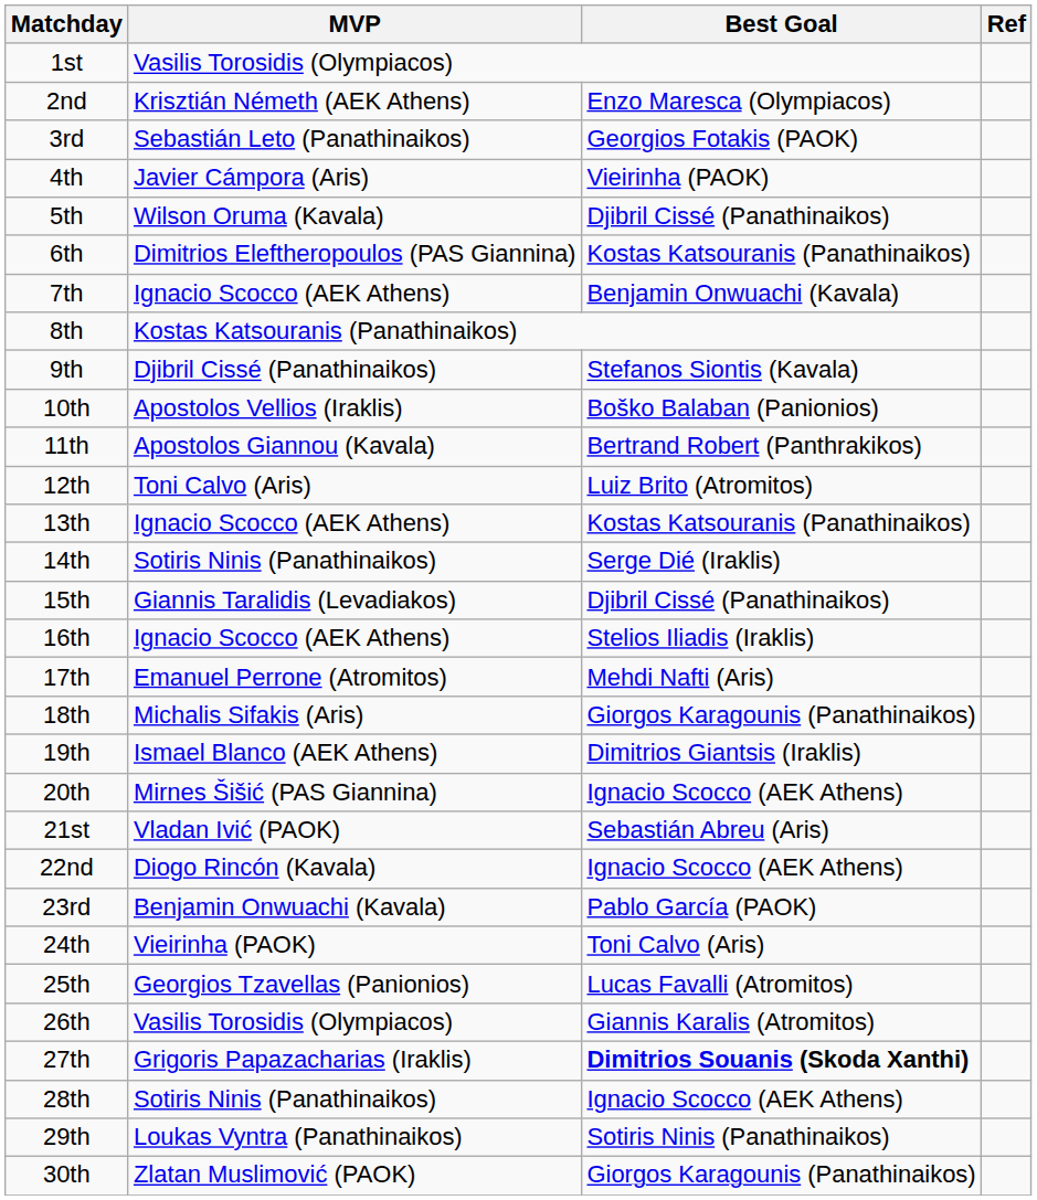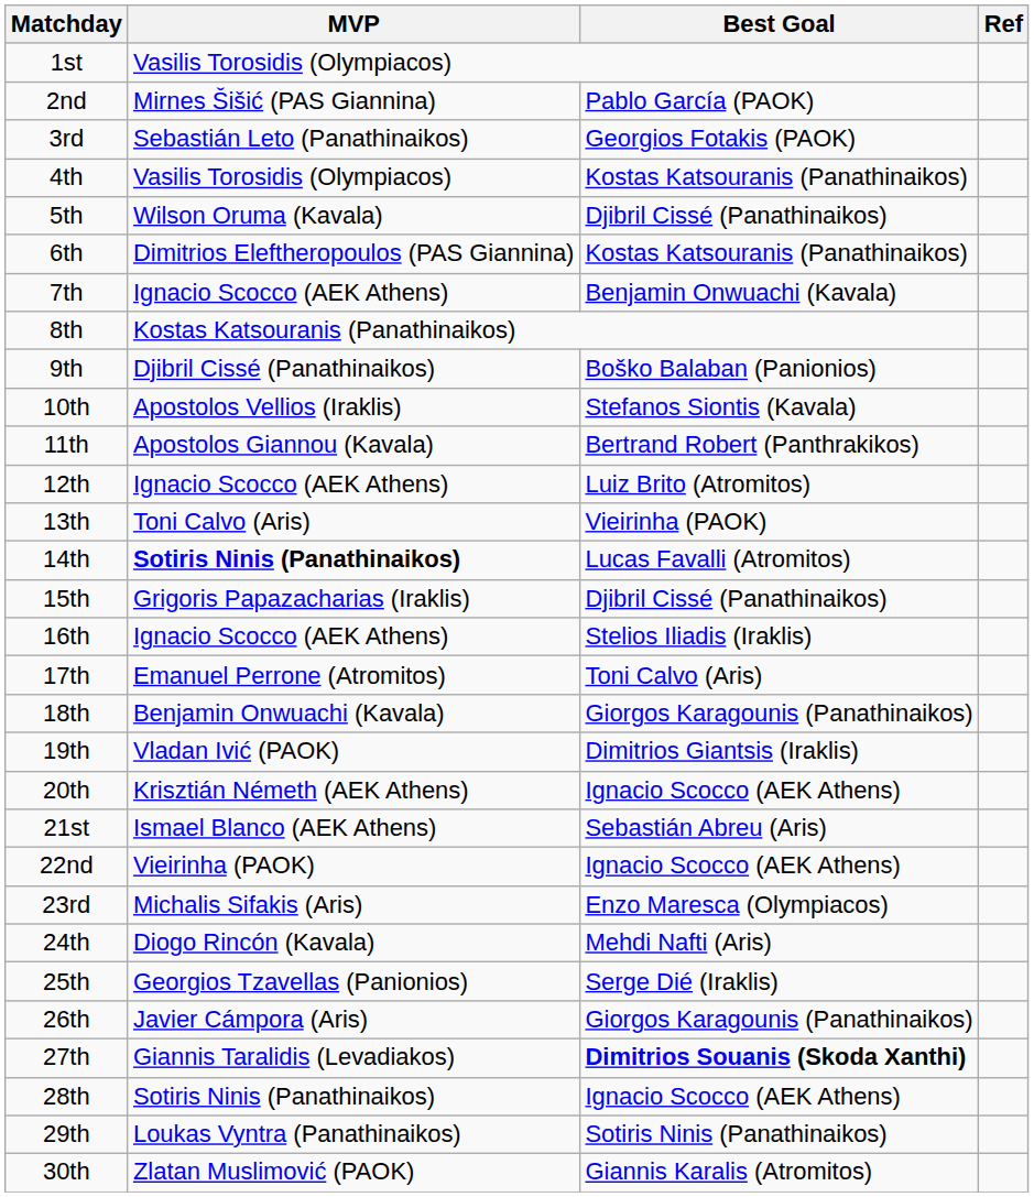2nd | MVP: Krisztián Németh (AEK Athens) -> Mirnes Šišić (PAS Giannina)
2nd | Best Goal: Enzo Maresca (Olympiacos) -> Pablo García (PAOK)
4th | MVP: Javier Cámpora (Aris) -> Vasilis Torosidis (Olympiacos)
4th | Best Goal: Vieirinha (PAOK) -> Kostas Katsouranis (Panathinaikos)
9th | Best Goal: Stefanos Siontis (Kavala) -> Boško Balaban (Panionios)
10th | Best Goal: Boško Balaban (Panionios) -> Stefanos Siontis (Kavala)
12th | MVP: Toni Calvo (Aris) -> Ignacio Scocco (AEK Athens)
13th | MVP: Ignacio Scocco (AEK Athens) -> Toni Calvo (Aris)
13th | Best Goal: Kostas Katsouranis (Panathinaikos) -> Vieirinha (PAOK)
14th | MVP: normal -> bold
14th | Best Goal: Serge Dié (Iraklis) -> Lucas Favalli (Atromitos)
15th | MVP: Giannis Taralidis (Levadiakos) -> Grigoris Papazacharias (Iraklis)
17th | Best Goal: Mehdi Nafti (Aris) -> Toni Calvo (Aris)
18th | MVP: Michalis Sifakis (Aris) -> Benjamin Onwuachi (Kavala)
19th | MVP: Ismael Blanco (AEK Athens) -> Vladan Ivić (PAOK)
20th | MVP: Mirnes Šišić (PAS Giannina) -> Krisztián Németh (AEK Athens)
21st | MVP: Vladan Ivić (PAOK) -> Ismael Blanco (AEK Athens)
22nd | MVP: Diogo Rincón (Kavala) -> Vieirinha (PAOK)
23rd | MVP: Benjamin Onwuachi (Kavala) -> Michalis Sifakis (Aris)
23rd | Best Goal: Pablo García (PAOK) -> Enzo Maresca (Olympiacos)
24th | MVP: Vieirinha (PAOK) -> Diogo Rincón (Kavala)
24th | Best Goal: Toni Calvo (Aris) -> Mehdi Nafti (Aris)
25th | Best Goal: Lucas Favalli (Atromitos) -> Serge Dié (Iraklis)
26th | MVP: Vasilis Torosidis (Olympiacos) -> Javier Cámpora (Aris)
26th | Best Goal: Giannis Karalis (Atromitos) -> Giorgos Karagounis (Panathinaikos)
27th | MVP: Grigoris Papazacharias (Iraklis) -> Giannis Taralidis (Levadiakos)
30th | Best Goal: Giorgos Karagounis (Panathinaikos) -> Giannis Karalis (Atromitos)
